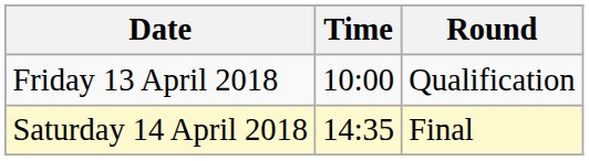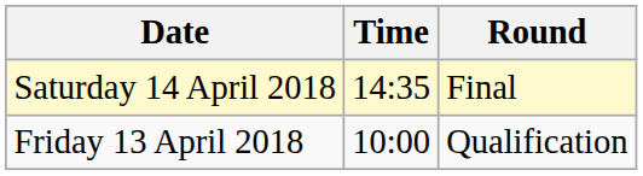rows swapped: Friday 13 April 2018 <-> Saturday 14 April 2018
